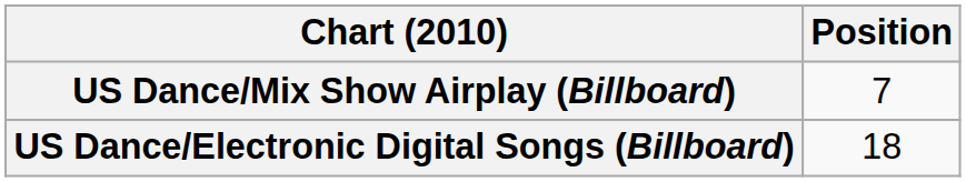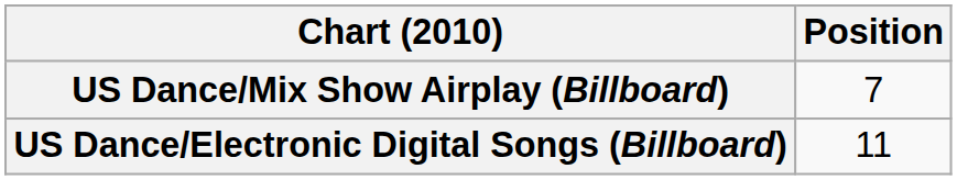US Dance/Electronic Digital Songs (Billboard) | Position: 18 -> 11
